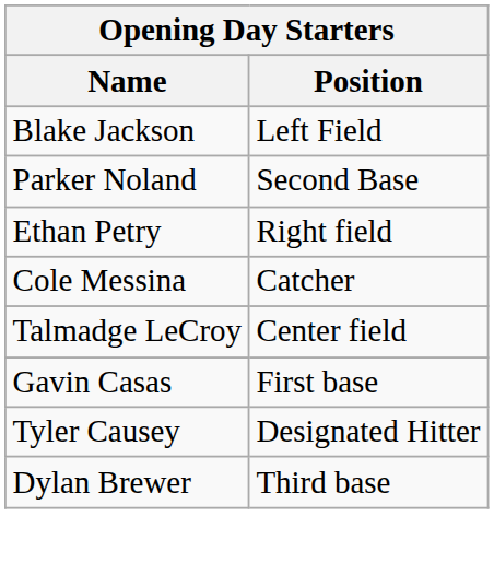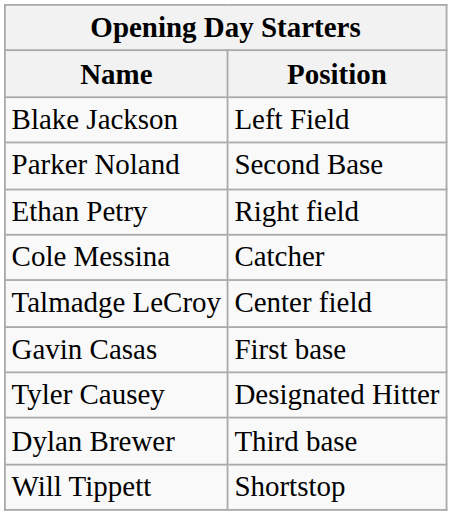+ row: Will Tippett | Shortstop
